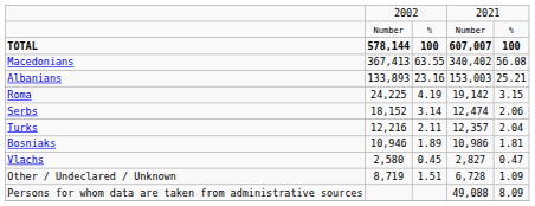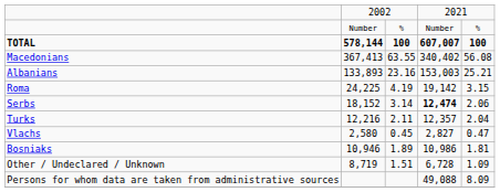Serbs | column 4: normal -> bold
rows swapped: Bosniaks <-> Vlachs
